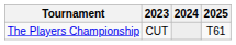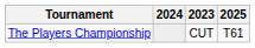columns swapped: 2023 <-> 2024
